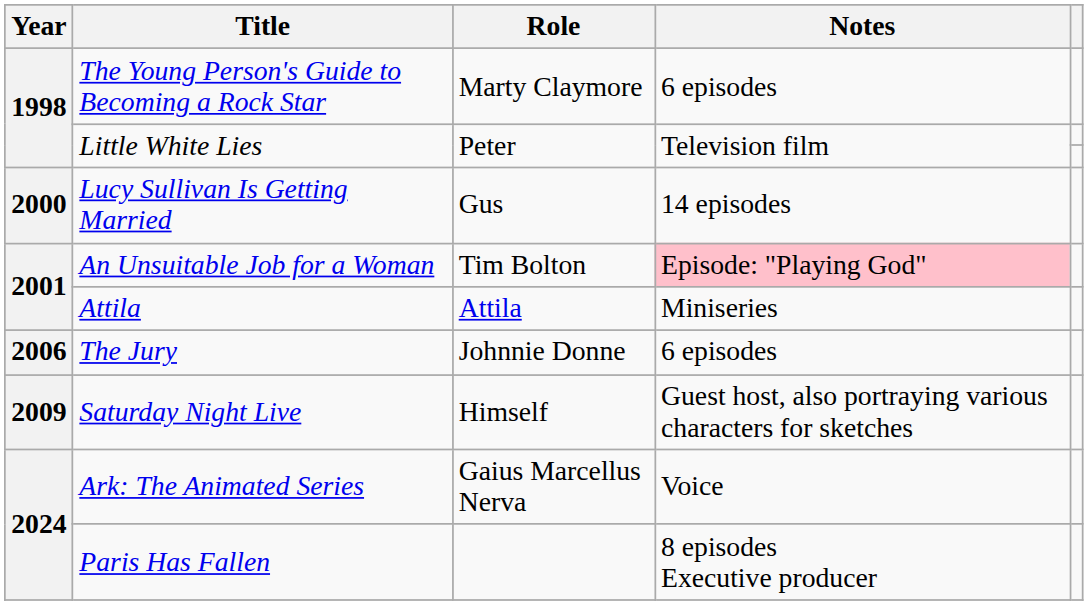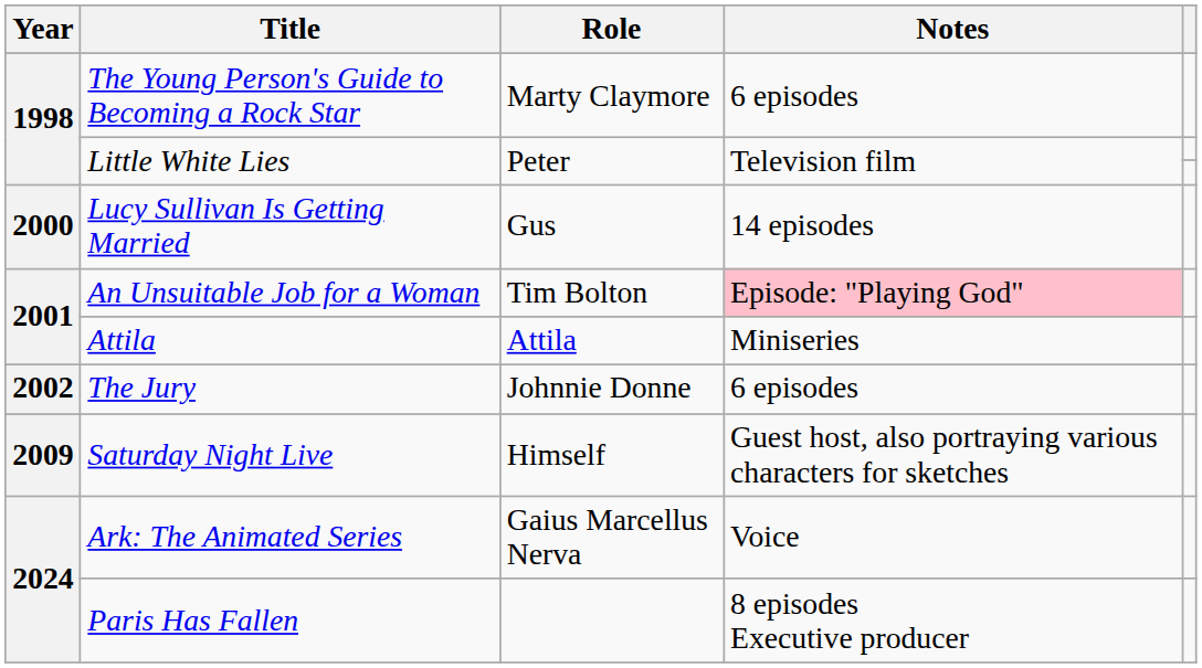The Jury | Year: 2006 -> 2002
